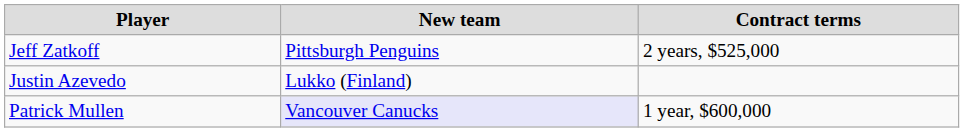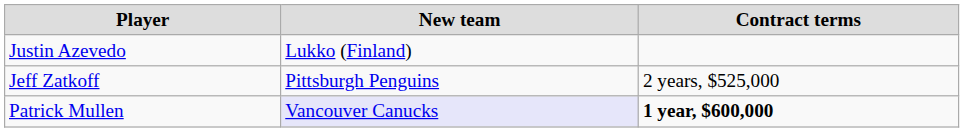rows swapped: Justin Azevedo <-> Jeff Zatkoff
Patrick Mullen | Contract terms: normal -> bold
